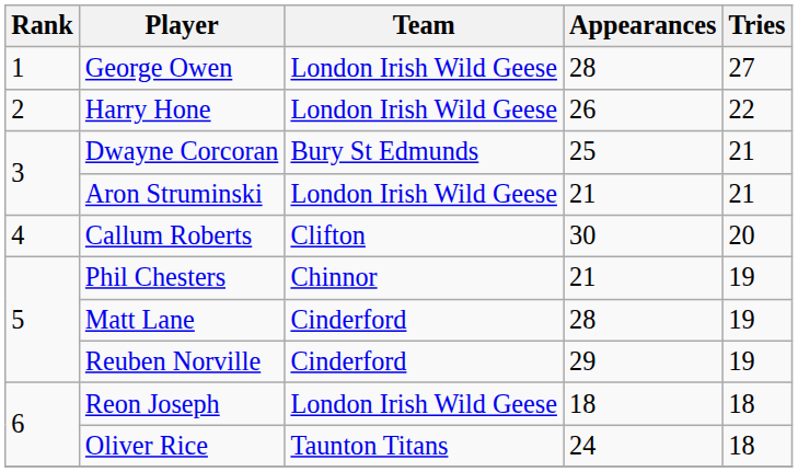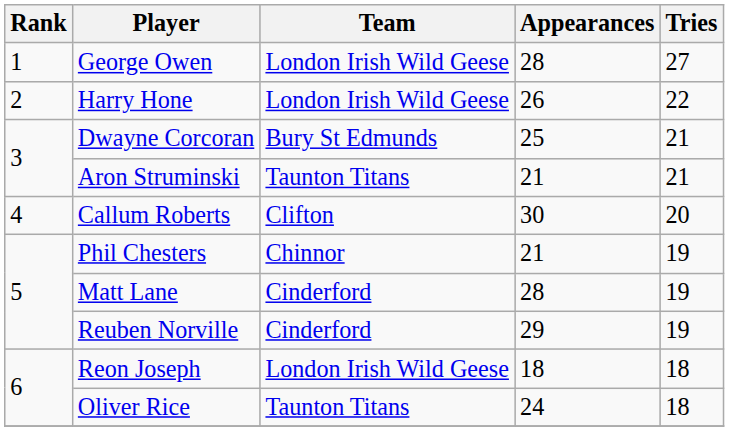Aron Struminski | Team: London Irish Wild Geese -> Taunton Titans
